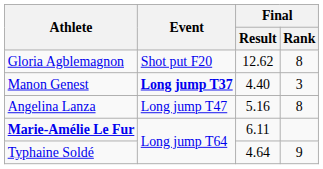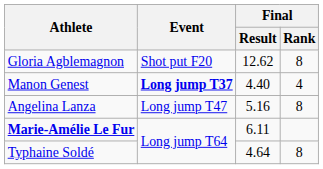Manon Genest | Final / Rank: 3 -> 4
Typhaine Soldé | Final / Rank: 9 -> 8
